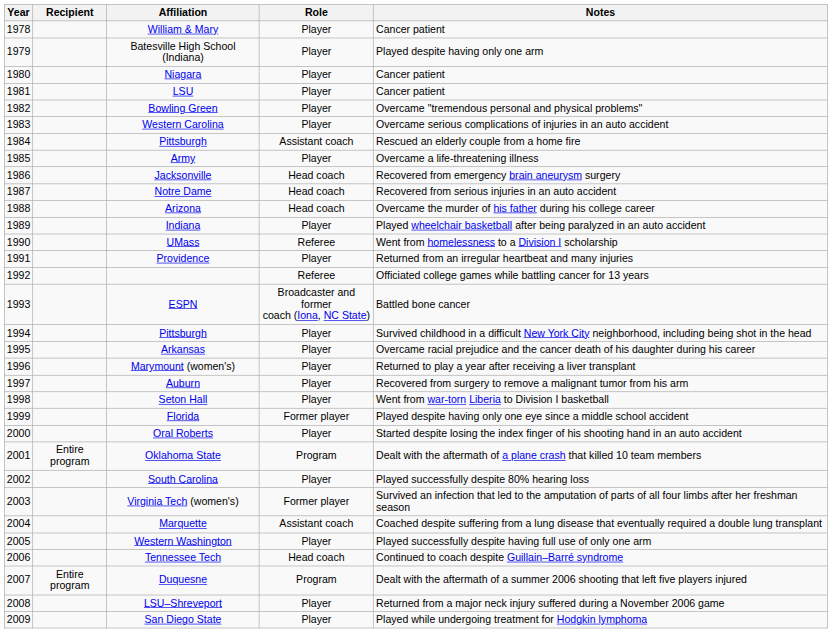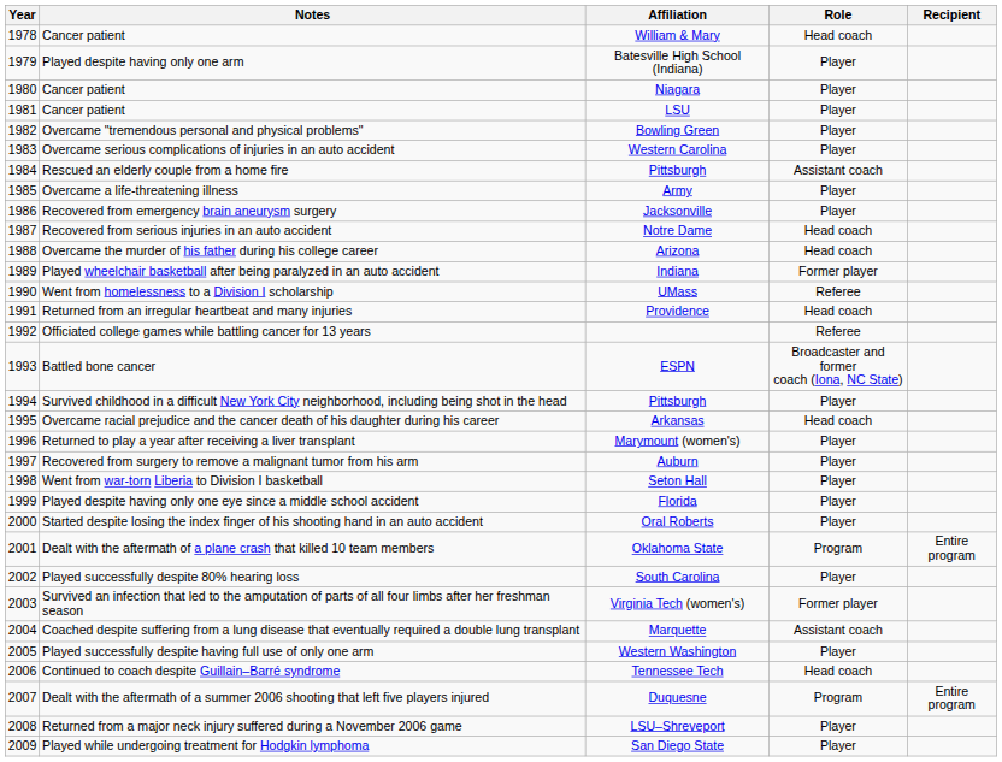columns swapped: Recipient <-> Notes
William & Mary | Role: Player -> Head coach
Jacksonville | Role: Head coach -> Player
Indiana | Role: Player -> Former player
Providence | Role: Player -> Head coach
Arkansas | Role: Player -> Head coach
Florida | Role: Former player -> Player
